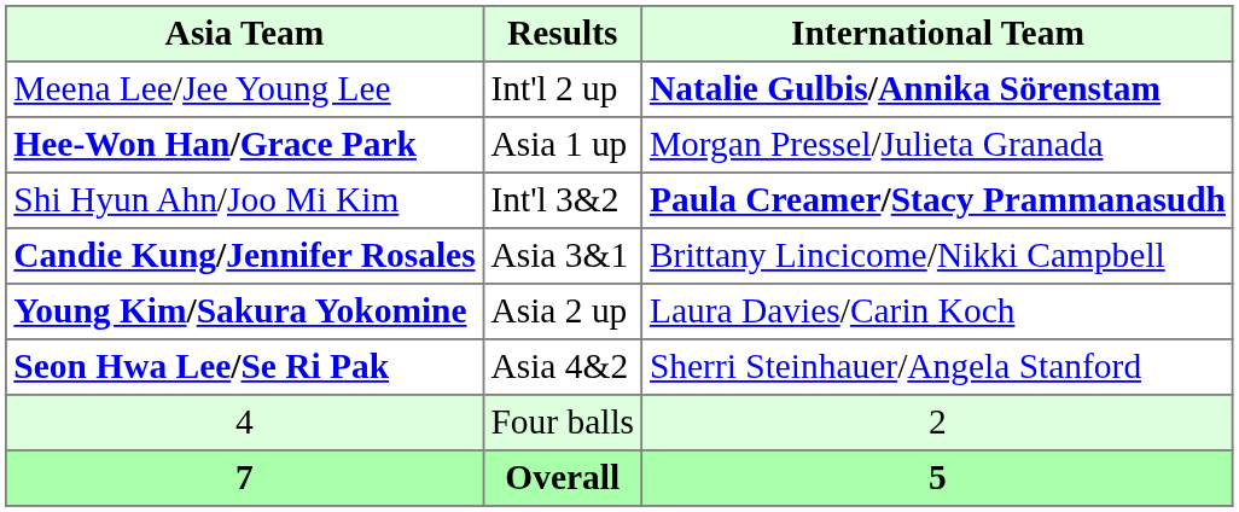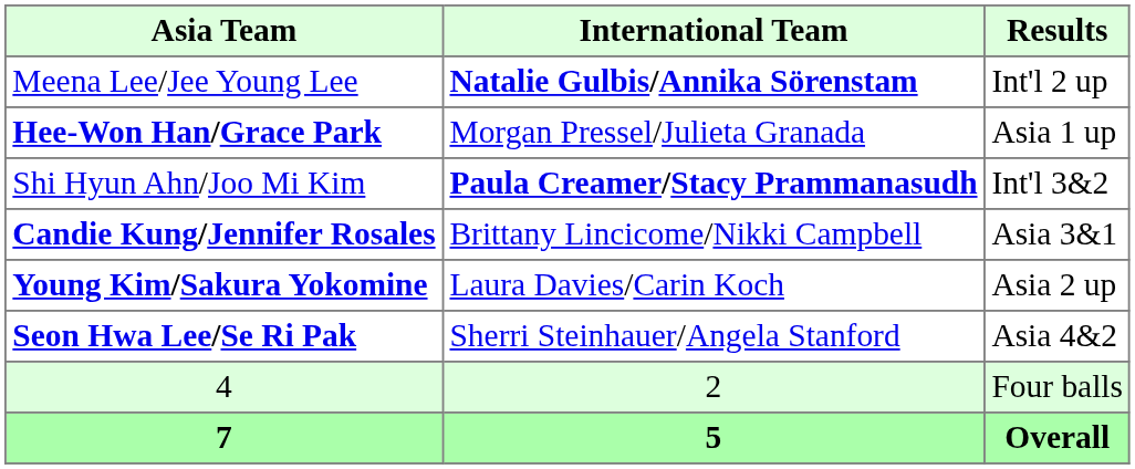columns swapped: Results <-> International Team
